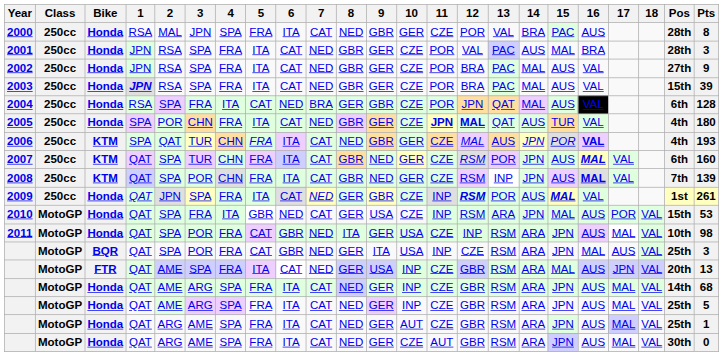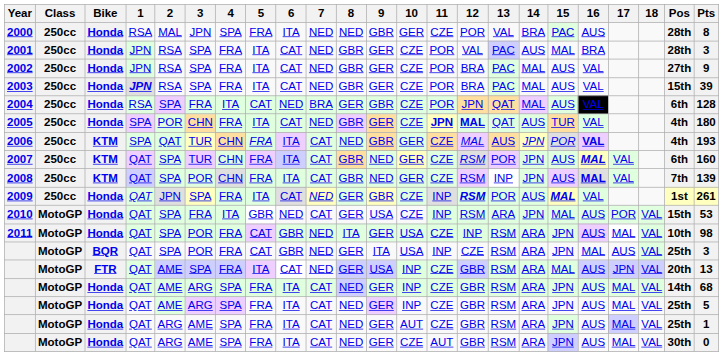2000 | 7: CAT -> NED
